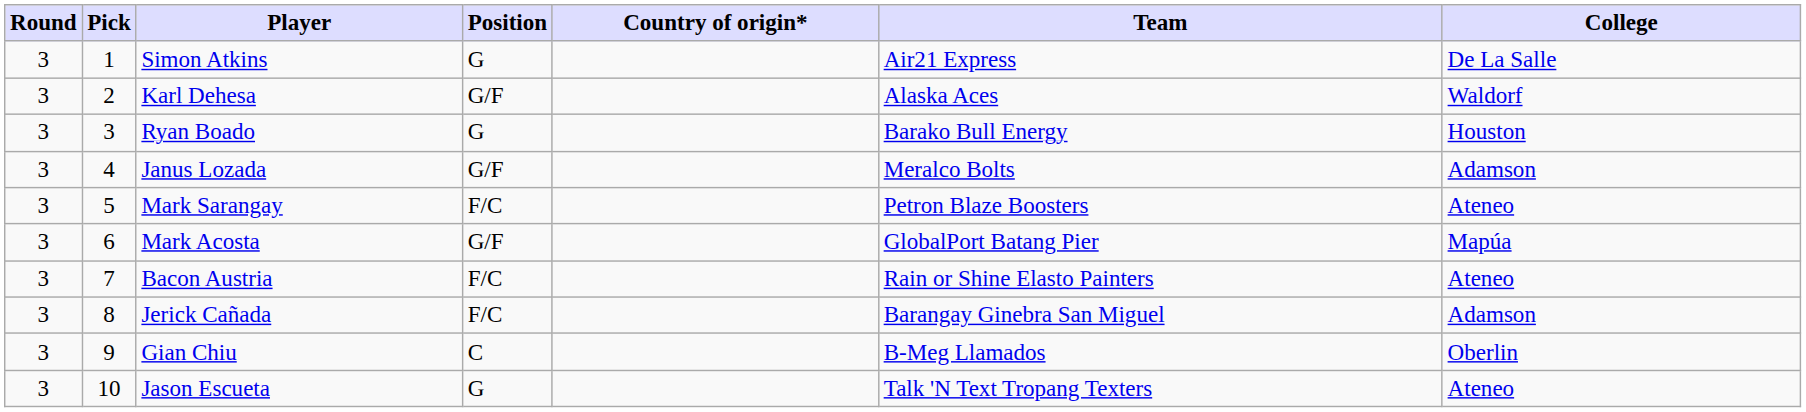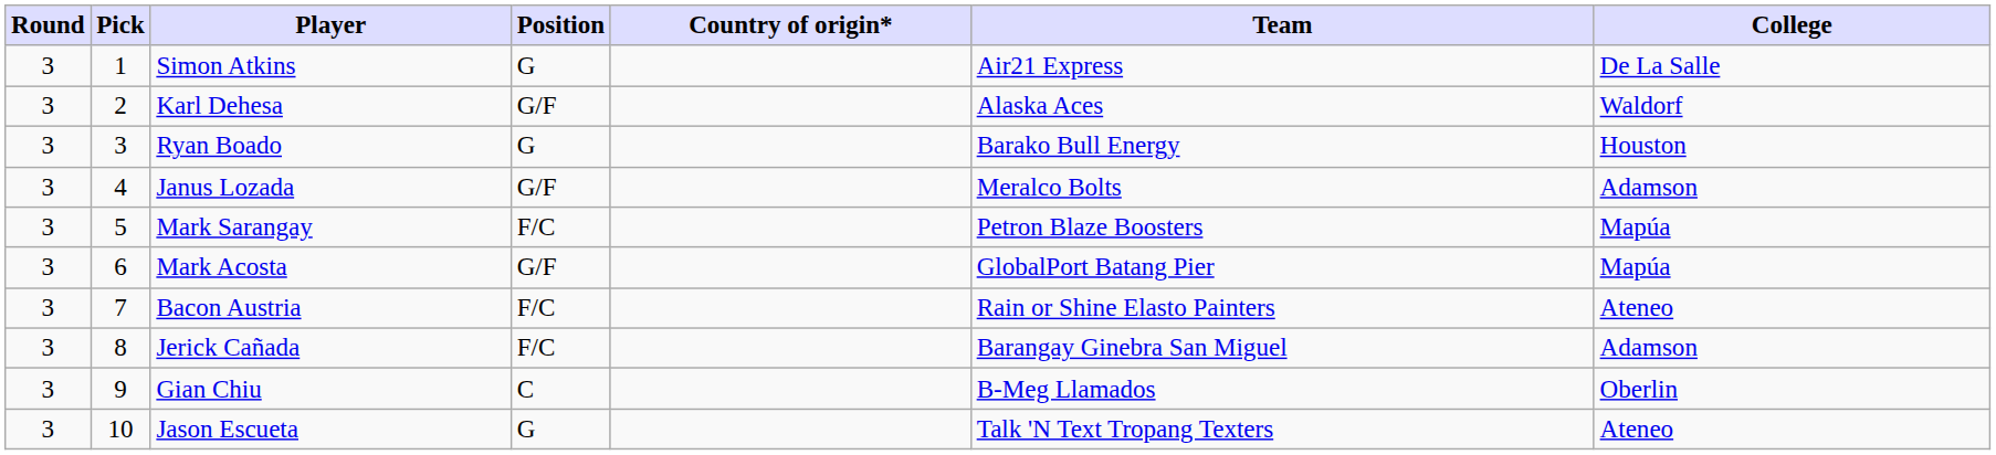Mark Sarangay | College: Ateneo -> Mapúa
